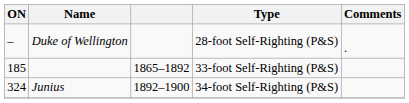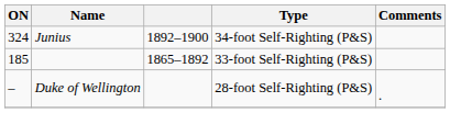rows swapped: Duke of Wellington <-> Junius
